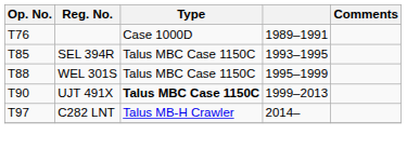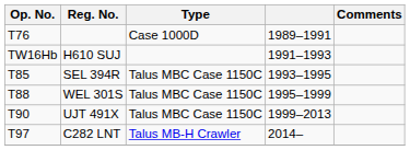+ row: TW16Hb | H610 SUJ | 1991–1993
UJT 491X | Type: bold -> normal
